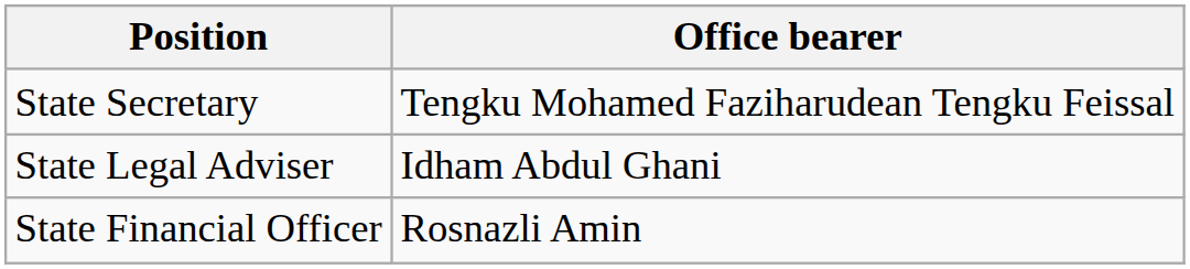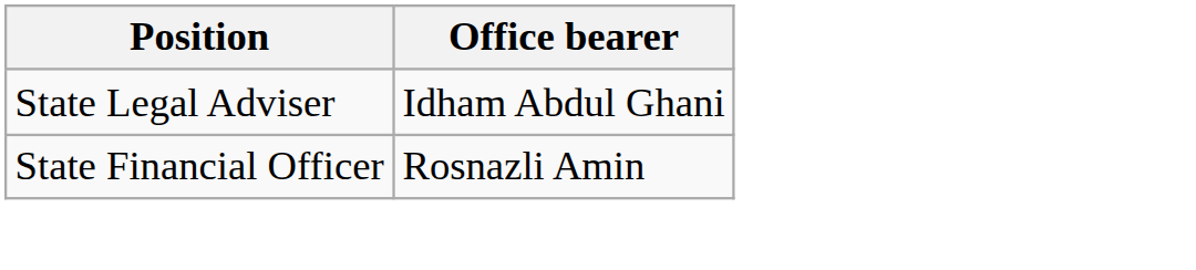- row: State Secretary | Tengku Mohamed Faziharudean Tengku Feissal
